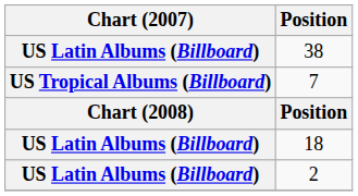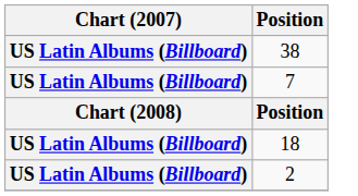7 | Chart (2007): US Tropical Albums (Billboard) -> US Latin Albums (Billboard)
